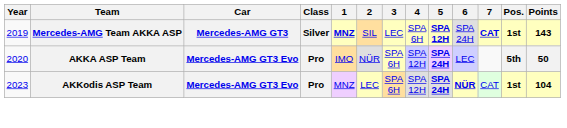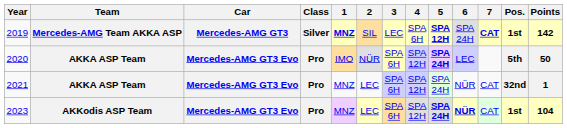2019 | Points: 143 -> 142
+ row: 2021 | AKKA ASP Team | Mercedes-AMG GT3 Evo | Pro | MNZ | LEC | SPA 6H | SPA 12H | SPA 24H | NÜR | CAT | 32nd | 1
